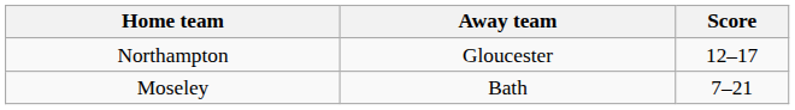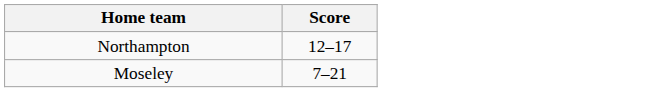- column: Away team | Gloucester | Bath
